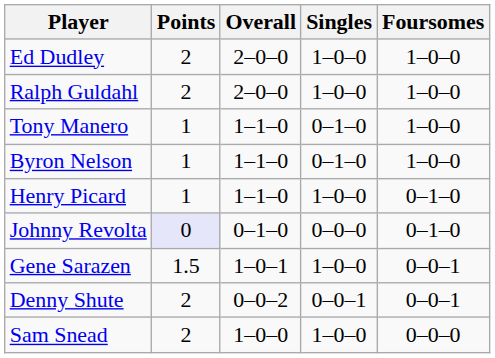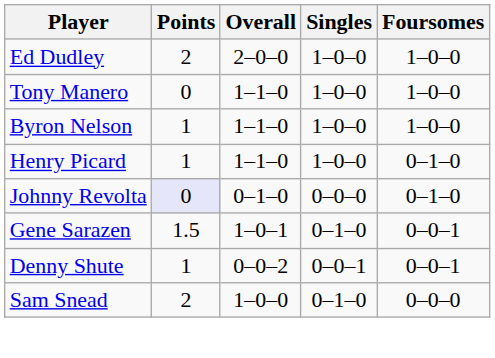- row: Ralph Guldahl | 2 | 2–0–0 | 1–0–0 | 1–0–0
Tony Manero | Points: 1 -> 0
Tony Manero | Singles: 0–1–0 -> 1–0–0
Byron Nelson | Singles: 0–1–0 -> 1–0–0
Gene Sarazen | Singles: 1–0–0 -> 0–1–0
Denny Shute | Points: 2 -> 1
Sam Snead | Singles: 1–0–0 -> 0–1–0
